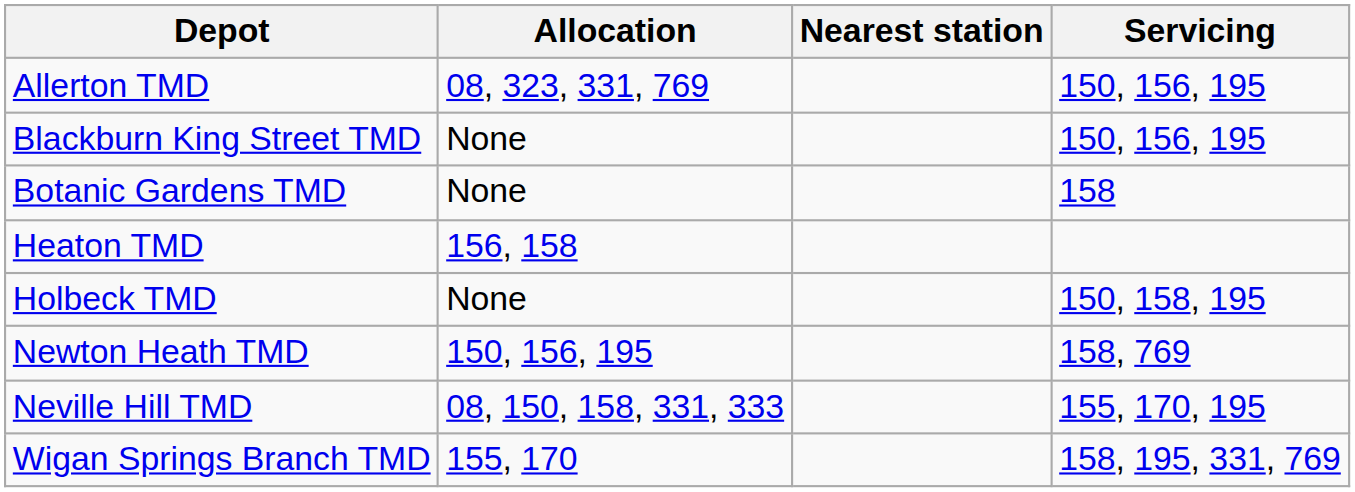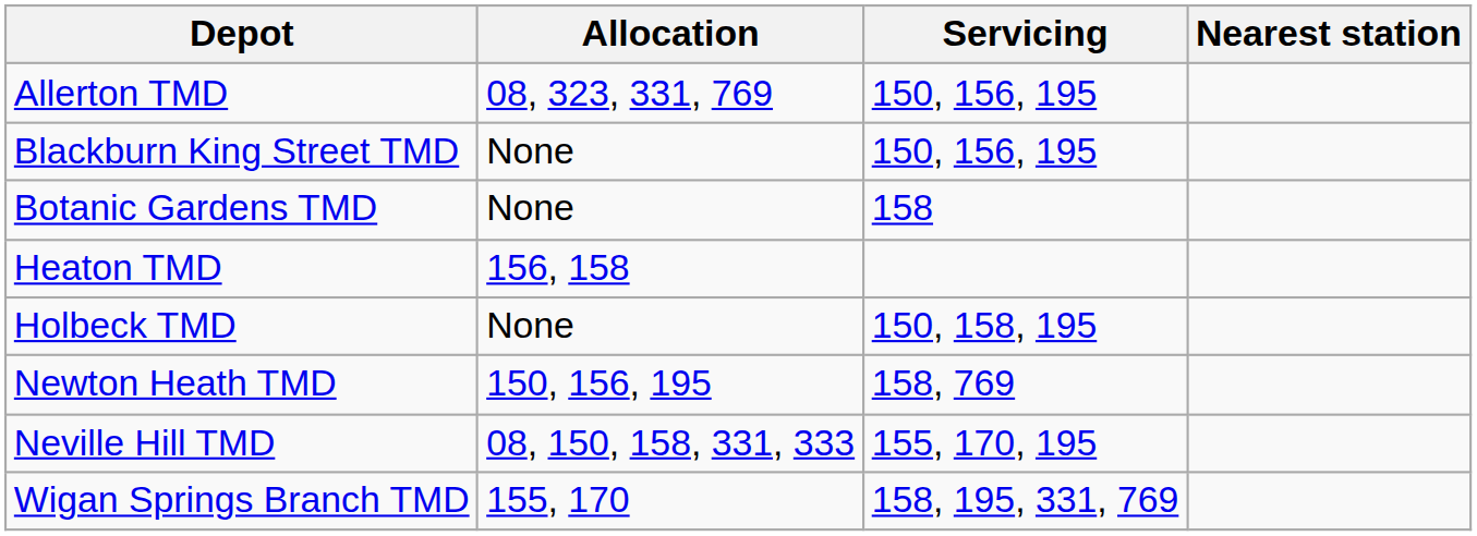columns swapped: Servicing <-> Nearest station
